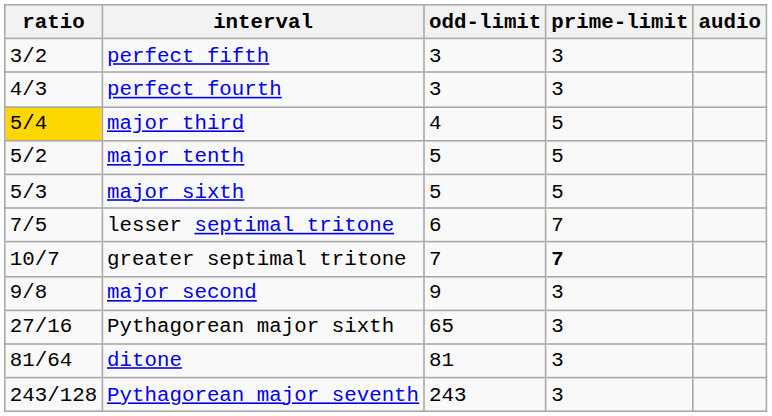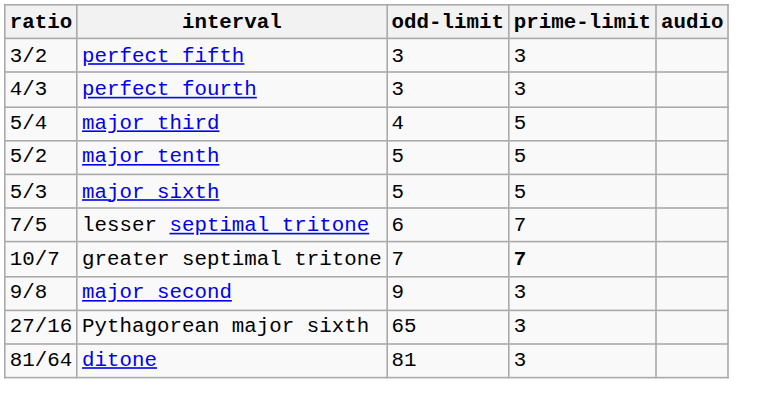major third | ratio: gold background -> no background
- row: 243/128 | Pythagorean major seventh | 243 | 3
